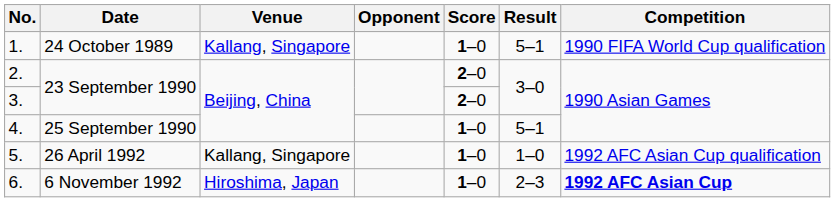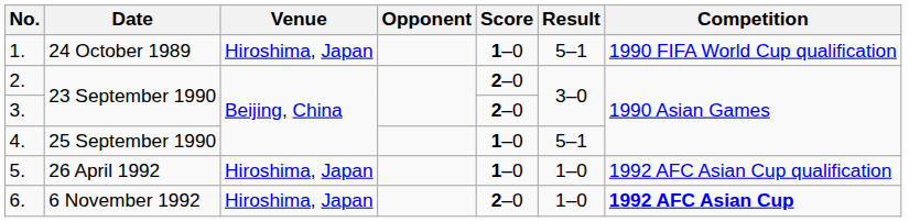1. | Venue: Kallang, Singapore -> Hiroshima, Japan
5. | Venue: Kallang, Singapore -> Hiroshima, Japan
6. | Score: 1–0 -> 2–0
6. | Result: 2–3 -> 1–0
